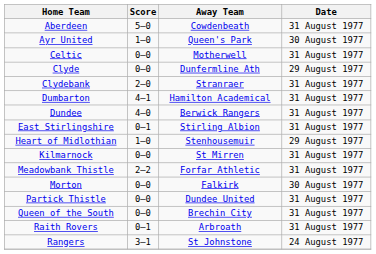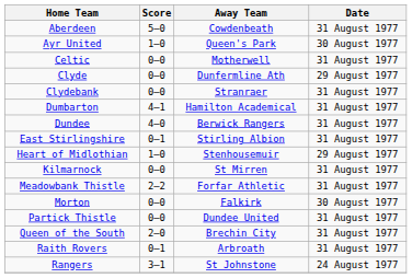Clydebank | Score: 2–0 -> 0–0
Queen of the South | Score: 0–0 -> 2–0
